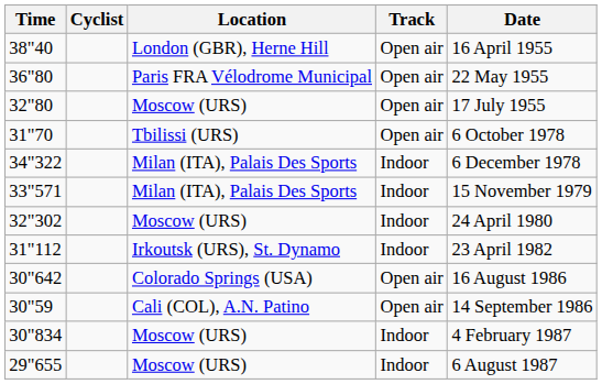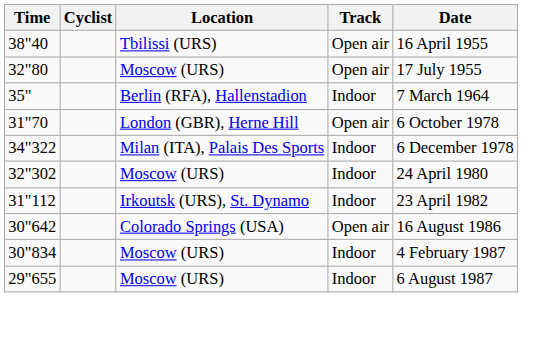38"40 | Location: London (GBR), Herne Hill -> Tbilissi (URS)
- row: 36"80 | Paris FRA Vélodrome Municipal | Open air | 22 May 1955
+ row: 35" | Berlin (RFA), Hallenstadion | Indoor | 7 March 1964
31"70 | Location: Tbilissi (URS) -> London (GBR), Herne Hill
- row: 33"571 | Milan (ITA), Palais Des Sports | Indoor | 15 November 1979
- row: 30"59 | Cali (COL), A.N. Patino | Open air | 14 September 1986
